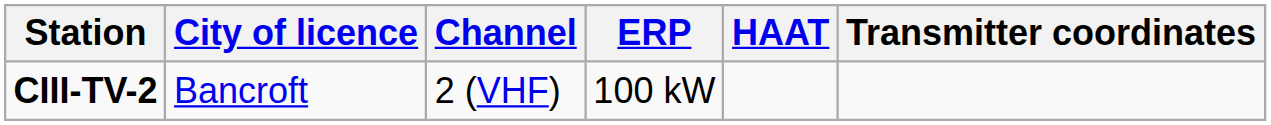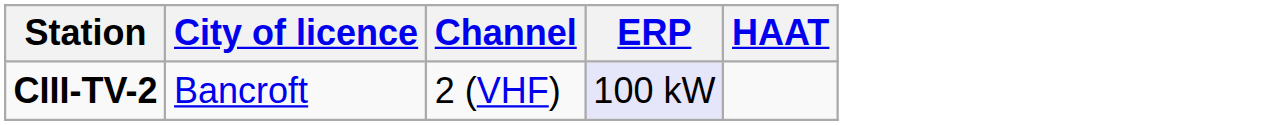- column: Transmitter coordinates
CIII-TV-2 | ERP: no background -> lavender background
